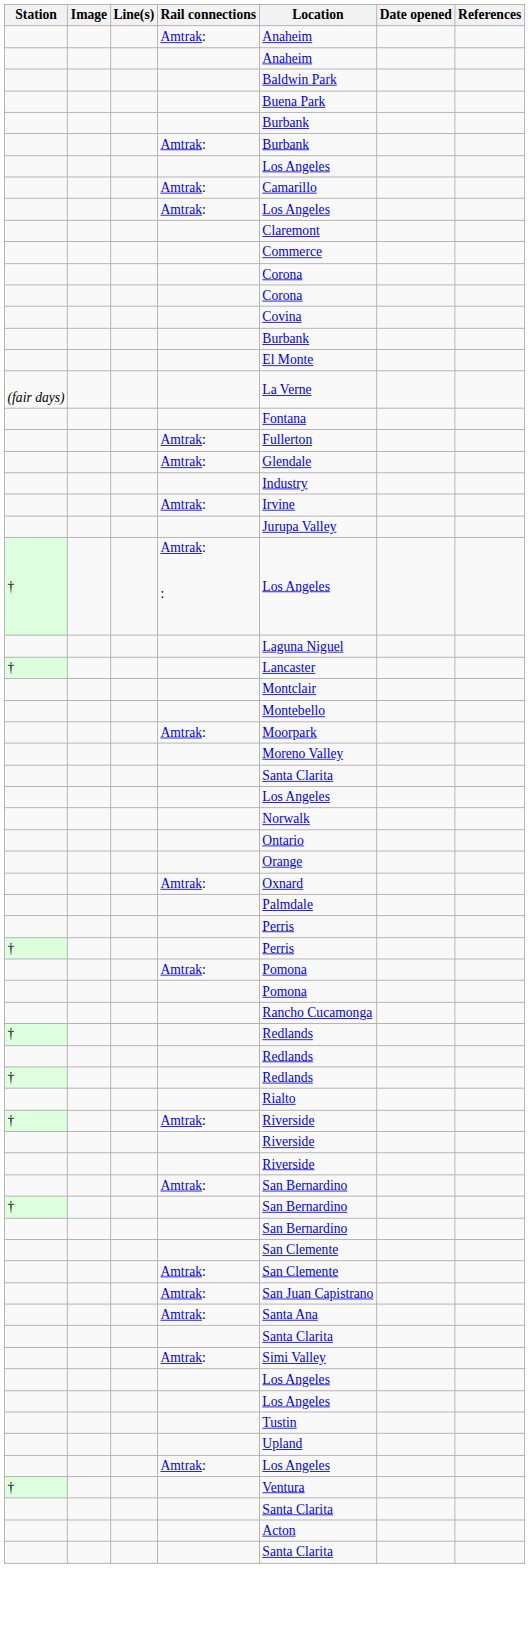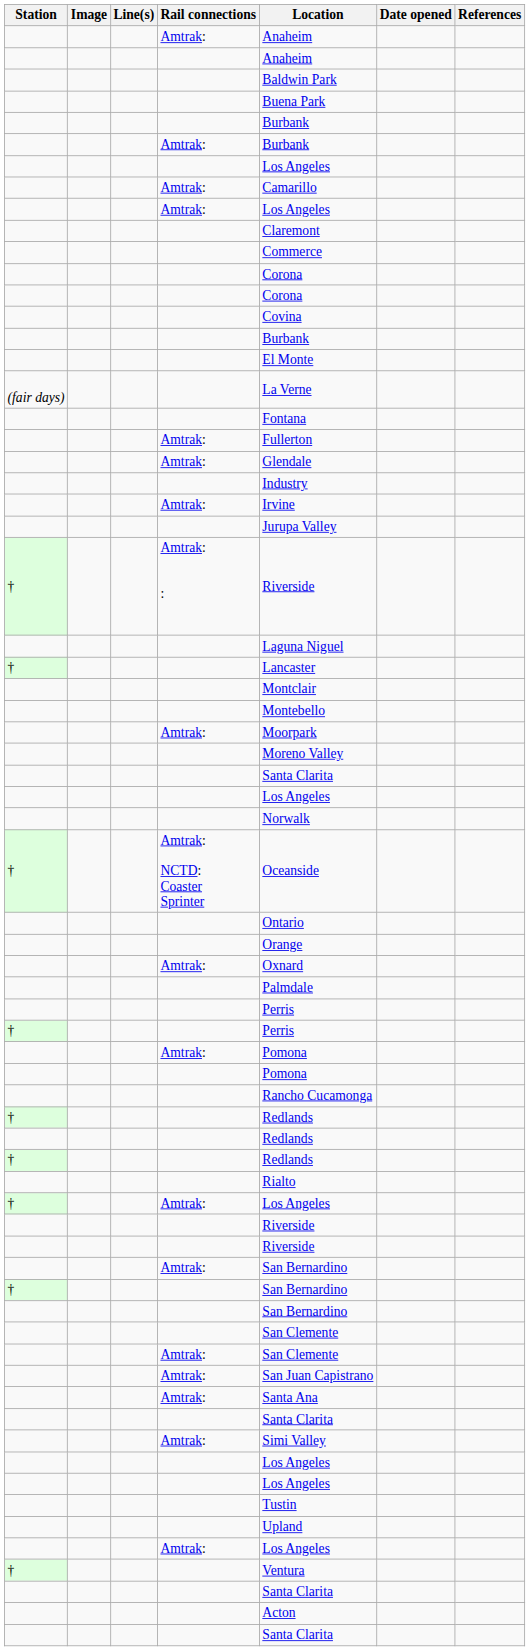Amtrak: : | Location: Los Angeles -> Riverside
+ row: † | Amtrak: NCTD: Coaster Sprinter | Oceanside
† / Amtrak: | Location: Riverside -> Los Angeles
